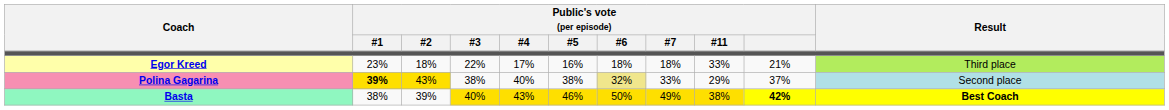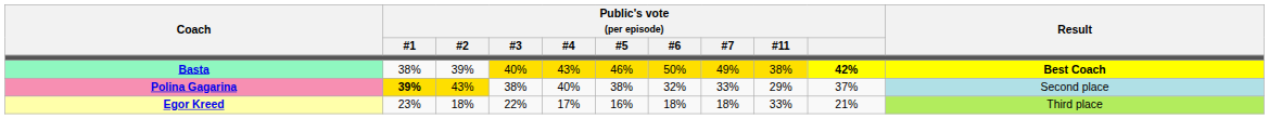rows swapped: Basta <-> Egor Kreed
Polina Gagarina | Public's vote (per episode) / #6: khaki background -> no background
